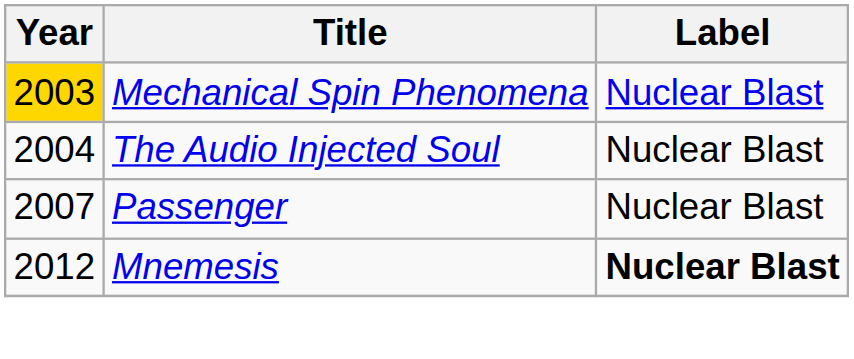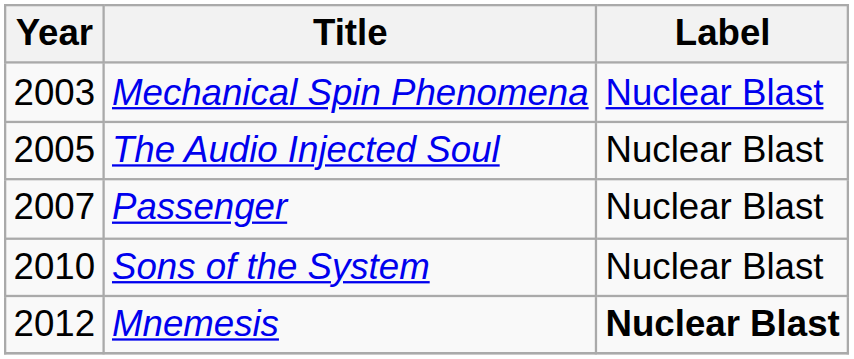Mechanical Spin Phenomena | Year: gold background -> no background
The Audio Injected Soul | Year: 2004 -> 2005
+ row: 2010 | Sons of the System | Nuclear Blast
